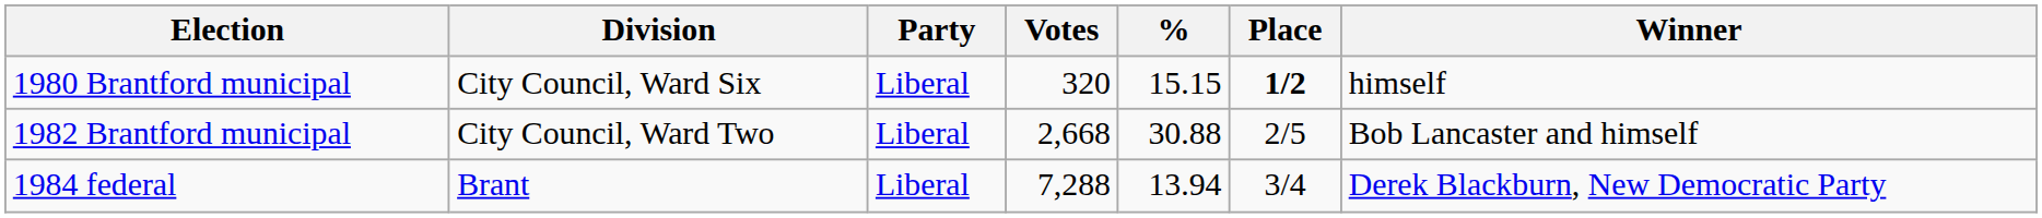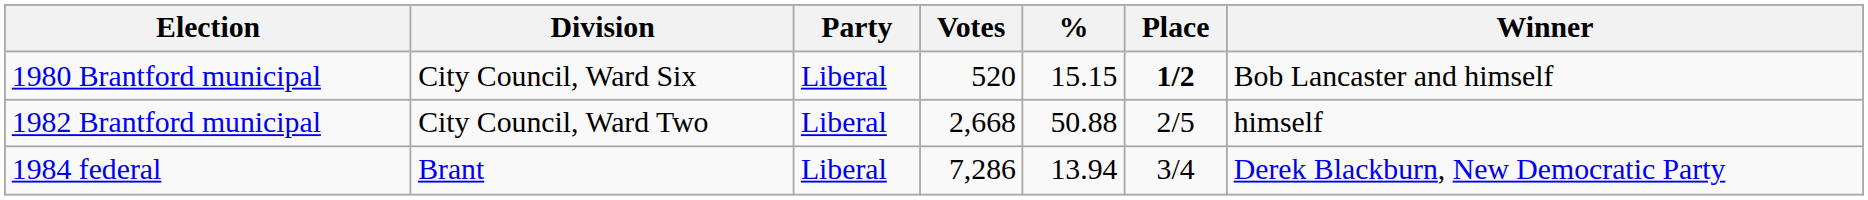1980 Brantford municipal | Votes: 320 -> 520
1980 Brantford municipal | Winner: himself -> Bob Lancaster and himself
1982 Brantford municipal | %: 30.88 -> 50.88
1982 Brantford municipal | Winner: Bob Lancaster and himself -> himself
1984 federal | Votes: 7,288 -> 7,286
